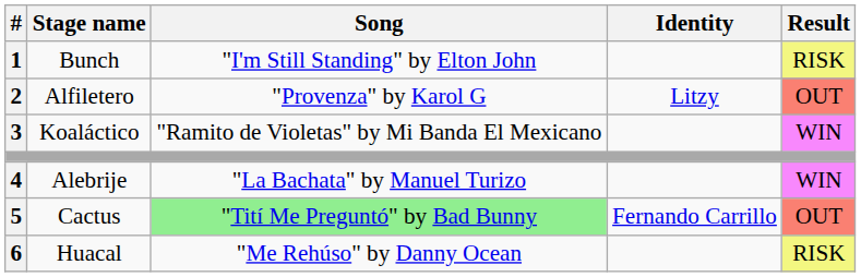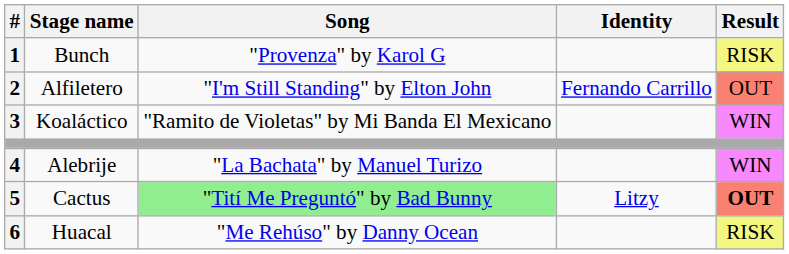Bunch | Song: "I'm Still Standing" by Elton John -> "Provenza" by Karol G
Alfiletero | Song: "Provenza" by Karol G -> "I'm Still Standing" by Elton John
Alfiletero | Identity: Litzy -> Fernando Carrillo
Cactus | Identity: Fernando Carrillo -> Litzy
Cactus | Result: normal -> bold
